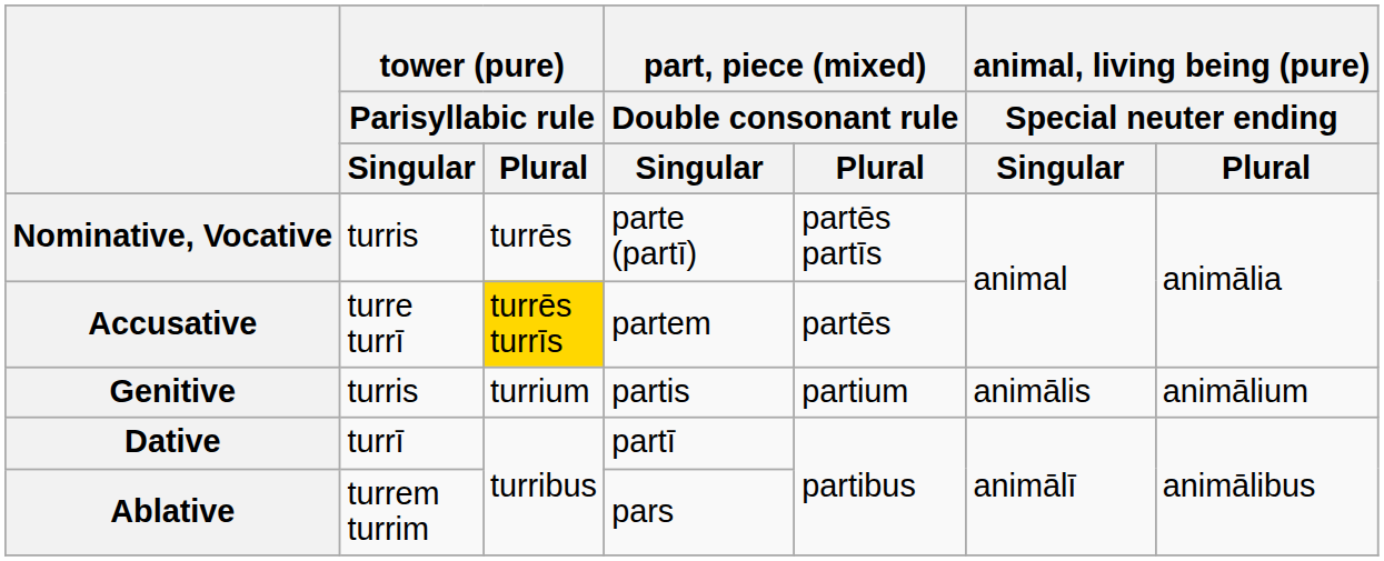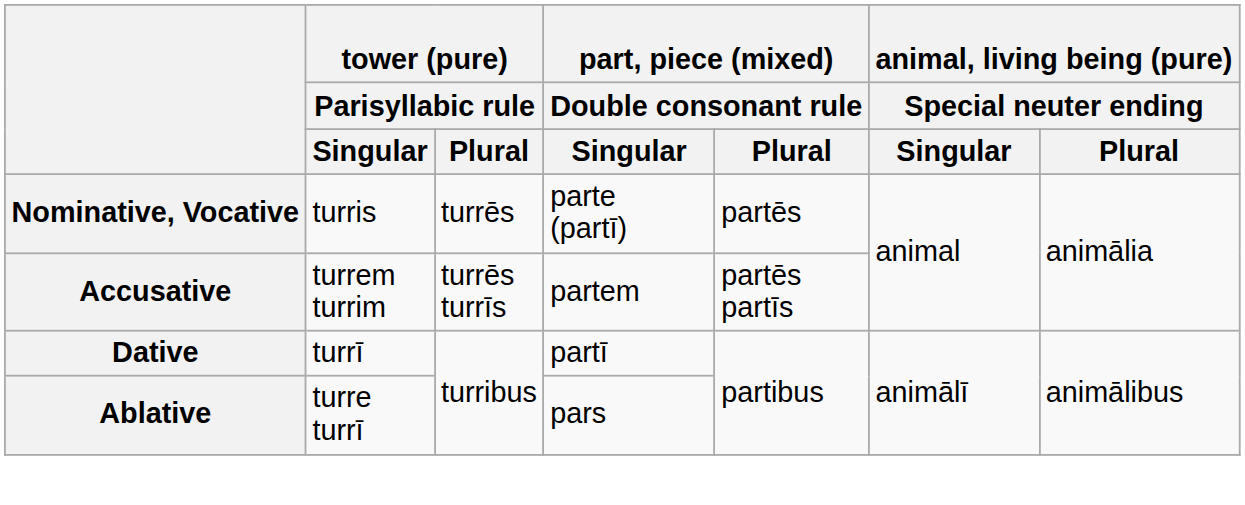Nominative, Vocative | part, piece (mixed) / Double consonant rule / Plural: partēs partīs -> partēs
Accusative | tower (pure) / Parisyllabic rule / Singular: turre turrī -> turrem turrim
Accusative | tower (pure) / Parisyllabic rule / Plural: gold background -> no background
Accusative | part, piece (mixed) / Double consonant rule / Plural: partēs -> partēs partīs
- row: Genitive | turris | turrium | partis | partium | animālis | animālium
Ablative | tower (pure) / Parisyllabic rule / Singular: turrem turrim -> turre turrī
